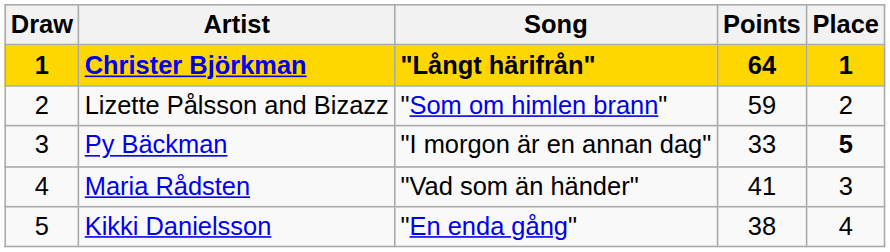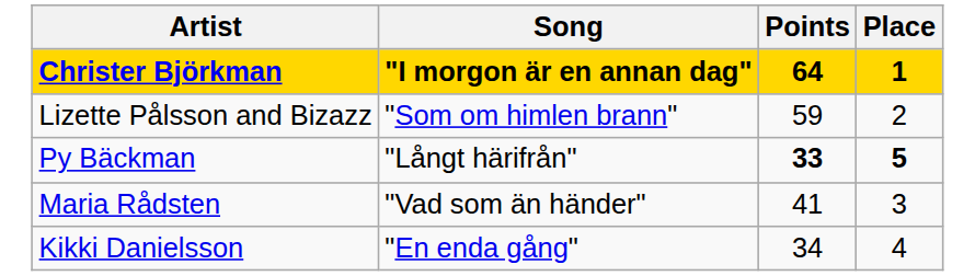- column: Draw | 1 | 2 | 3 | 4 | 5
Christer Björkman | Song: "Långt härifrån" -> "I morgon är en annan dag"
Py Bäckman | Song: "I morgon är en annan dag" -> "Långt härifrån"
Py Bäckman | Points: normal -> bold
Kikki Danielsson | Points: 38 -> 34
